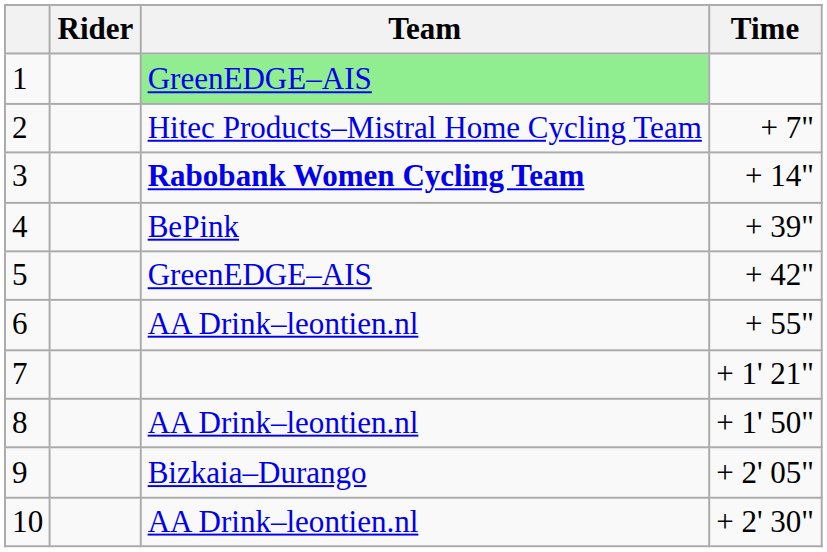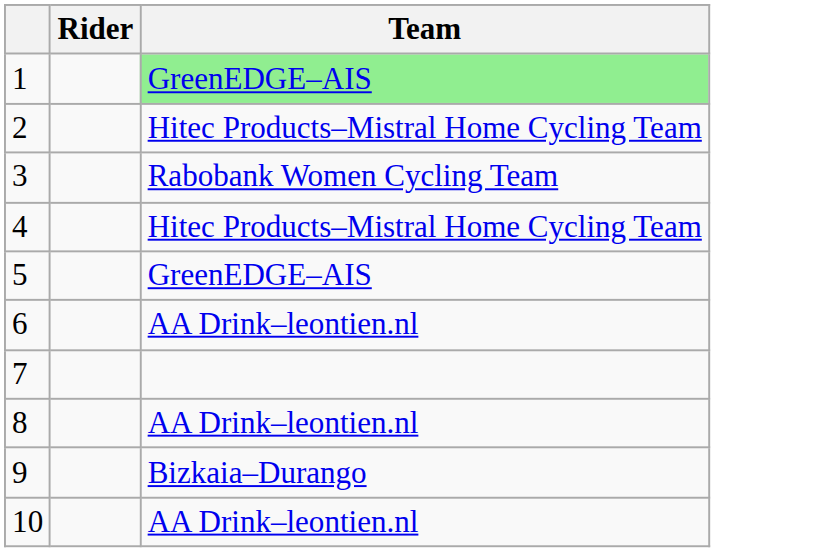- column: Time | + 7" | + 14" | + 39" | + 42" | + 55" | + 1' 21" | + 1' 50" | + 2' 05" | + 2' 30"
3 | Team: bold -> normal
4 | Team: BePink -> Hitec Products–Mistral Home Cycling Team
